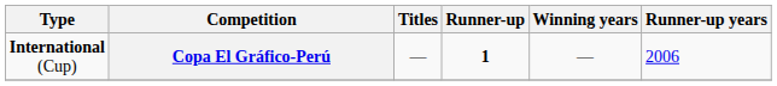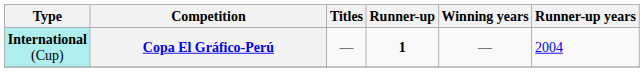Copa El Gráfico-Perú | Type: no background -> paleturquoise background
Copa El Gráfico-Perú | Runner-up years: 2006 -> 2004
